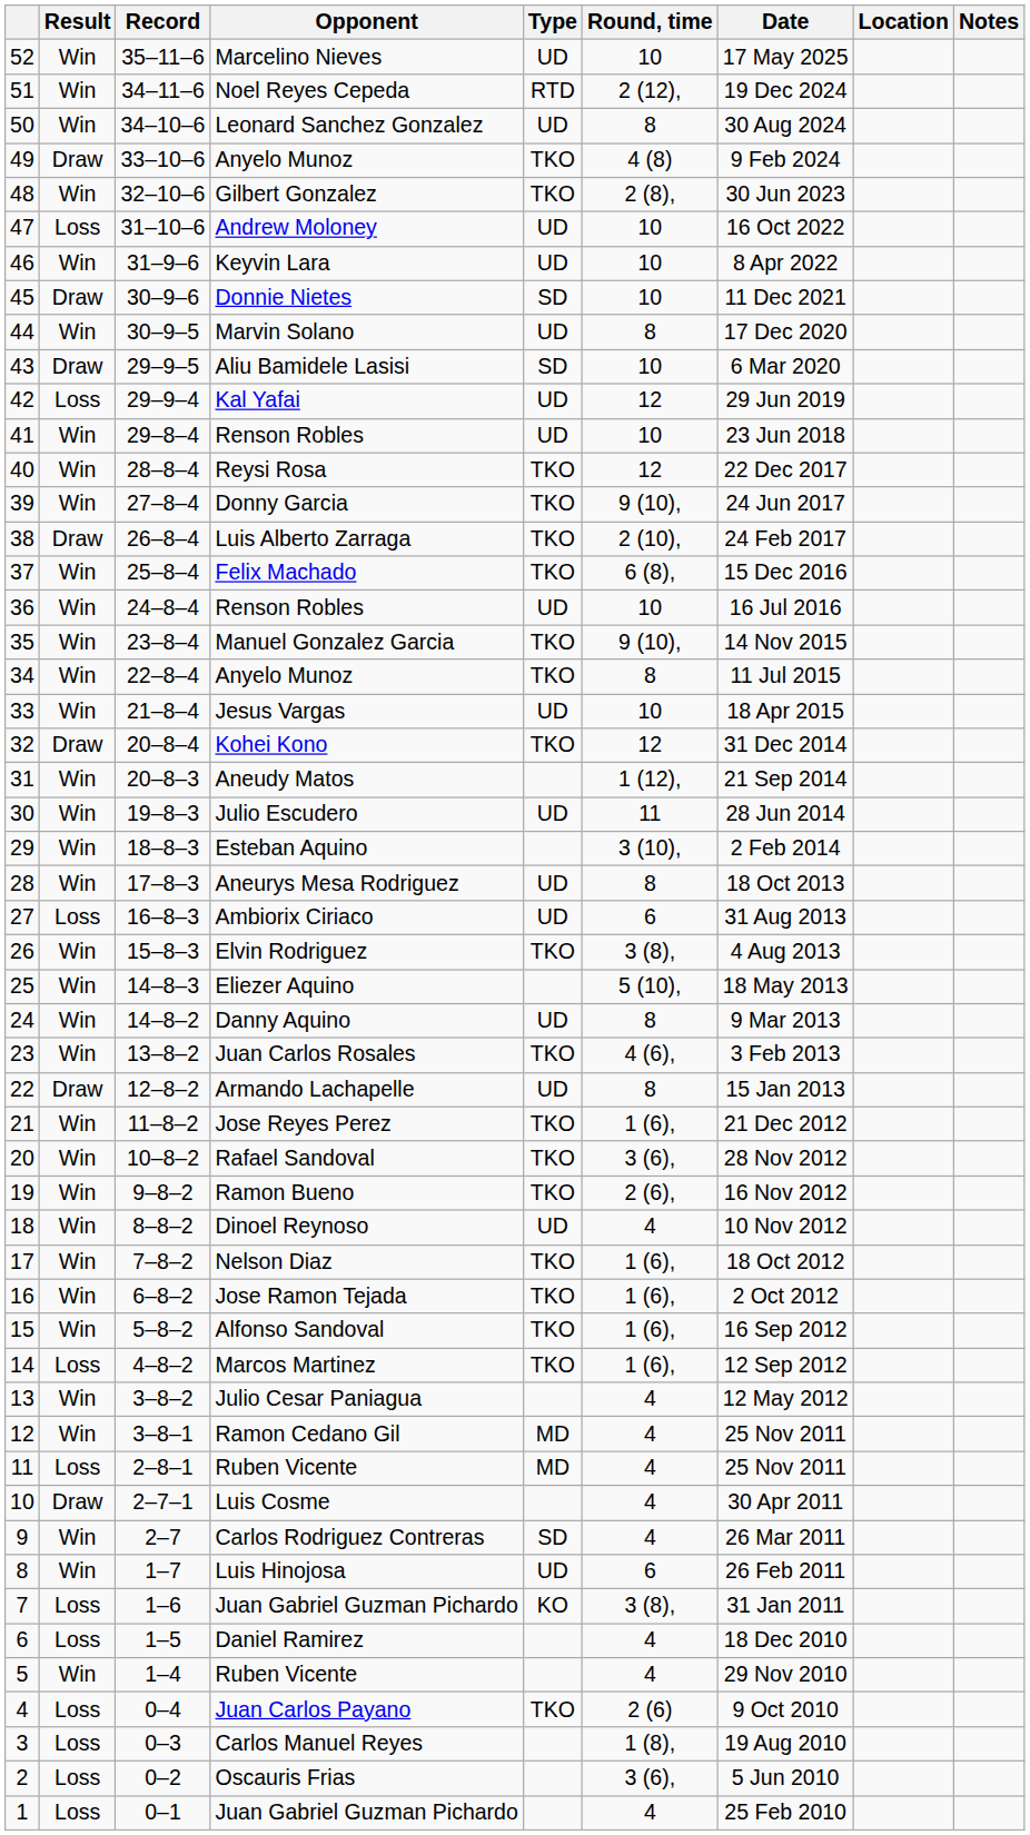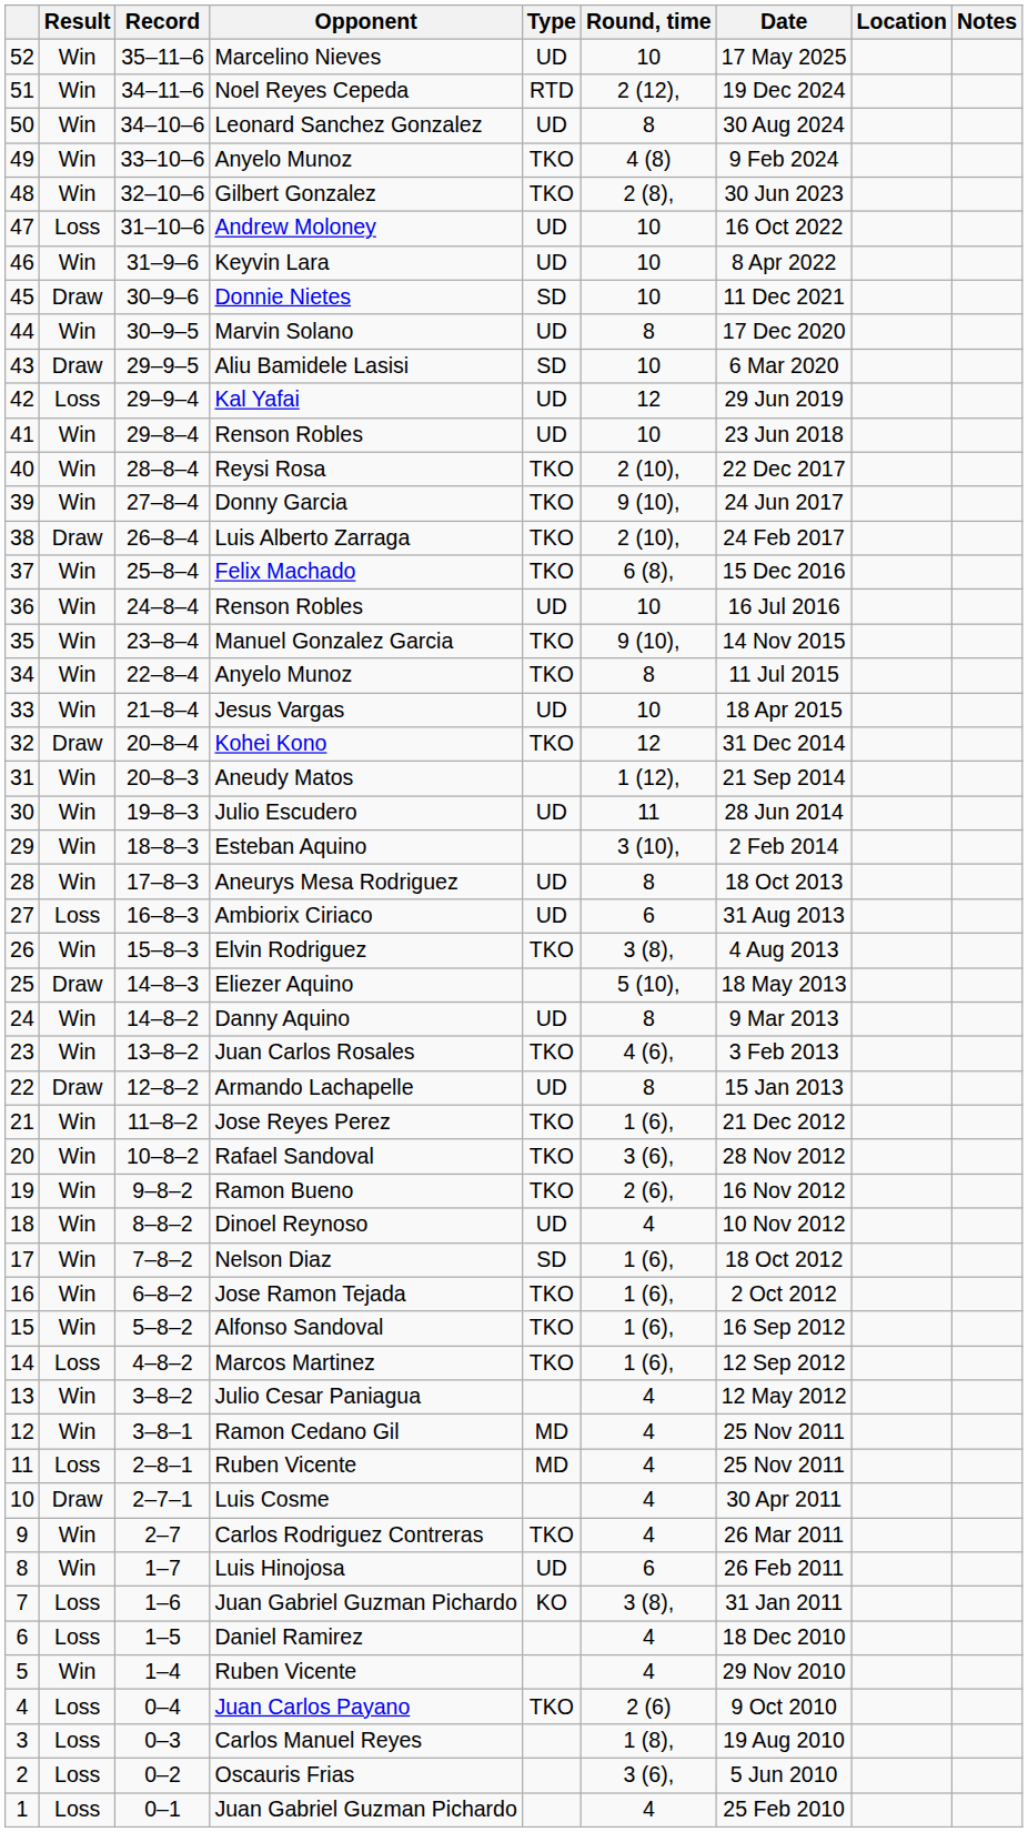49 / Anyelo Munoz | Result: Draw -> Win
Reysi Rosa | Round, time: 12 -> 2 (10),
Eliezer Aquino | Result: Win -> Draw
Nelson Diaz | Type: TKO -> SD
Carlos Rodriguez Contreras | Type: SD -> TKO
